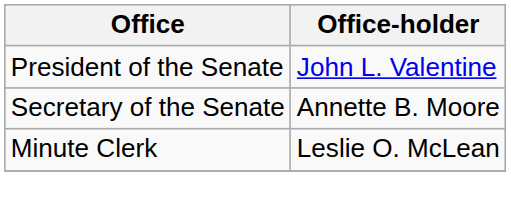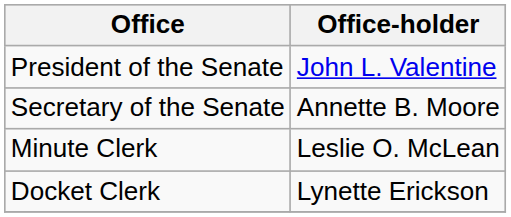+ row: Docket Clerk | Lynette Erickson
